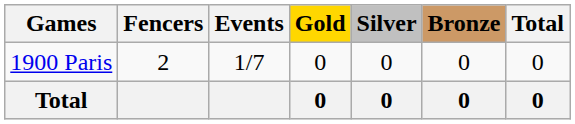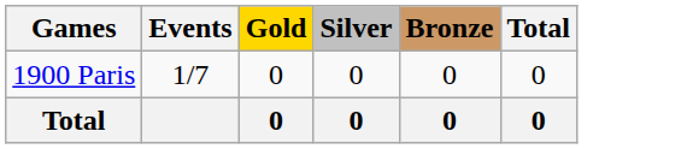- column: Fencers | 2
